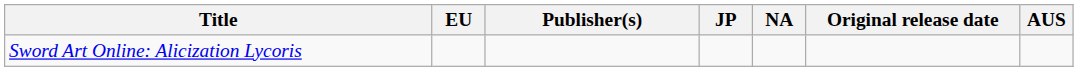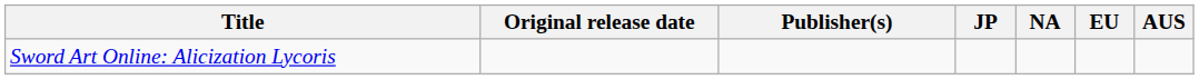columns swapped: Original release date <-> EU
